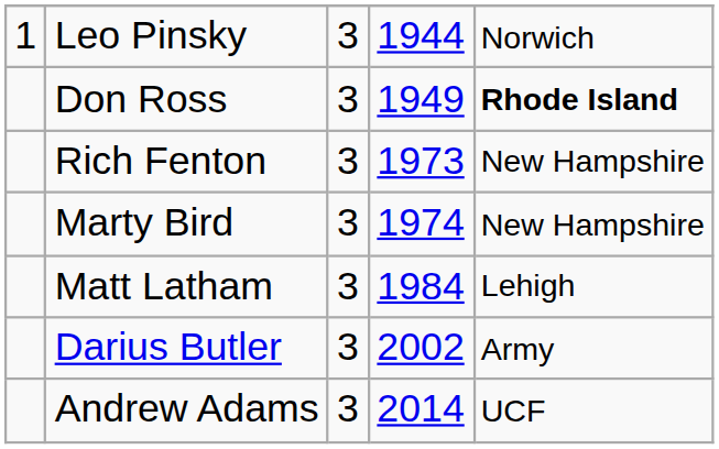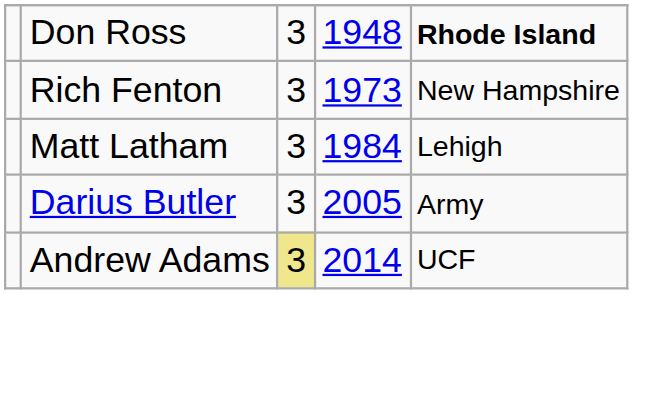- row: 1 | Leo Pinsky | 3 | 1944 | Norwich
Don Ross | column 4: 1949 -> 1948
- row: Marty Bird | 3 | 1974 | New Hampshire
Darius Butler | column 4: 2002 -> 2005
Andrew Adams | column 3: no background -> khaki background
